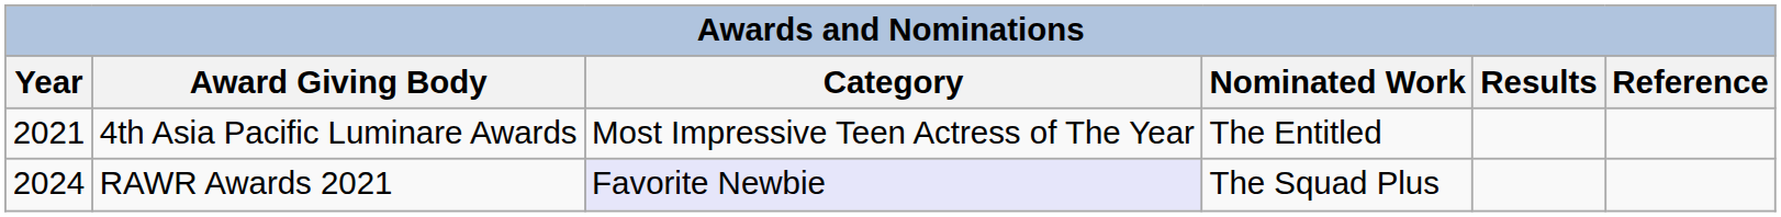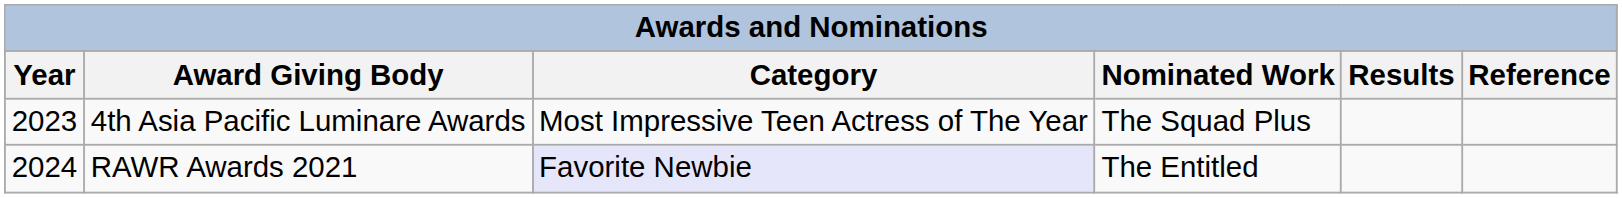4th Asia Pacific Luminare Awards | Year: 2021 -> 2023
4th Asia Pacific Luminare Awards | Nominated Work: The Entitled -> The Squad Plus
RAWR Awards 2021 | Nominated Work: The Squad Plus -> The Entitled
